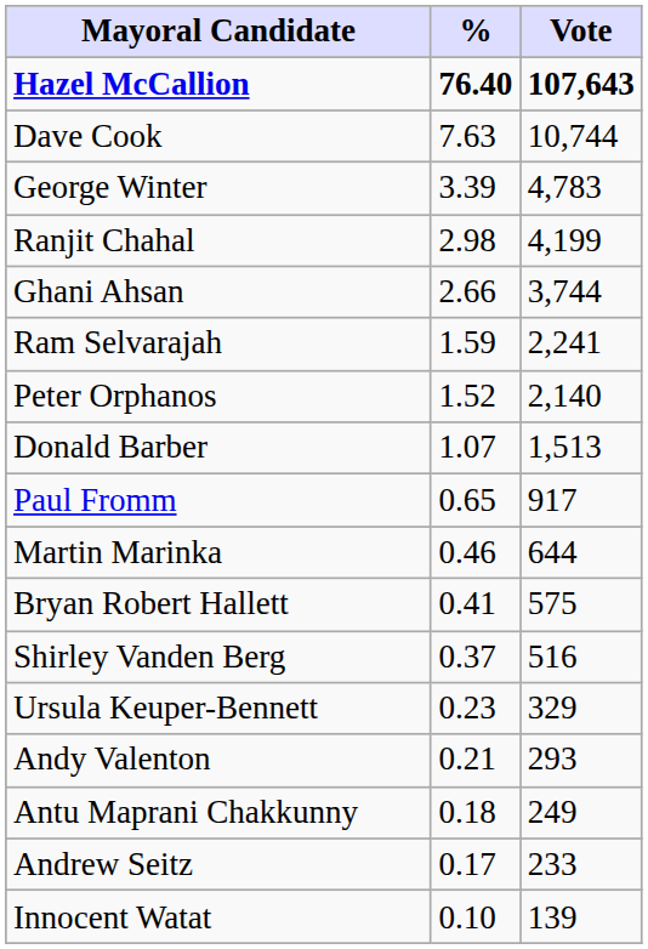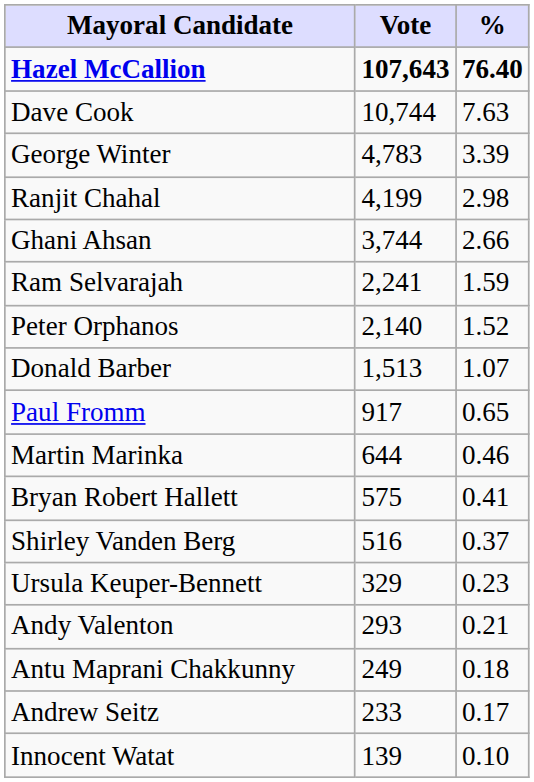columns swapped: Vote <-> %
